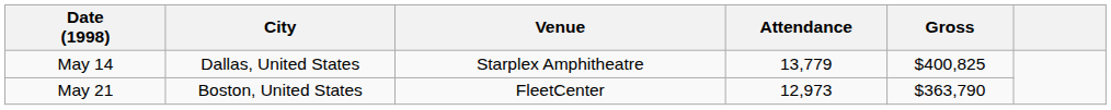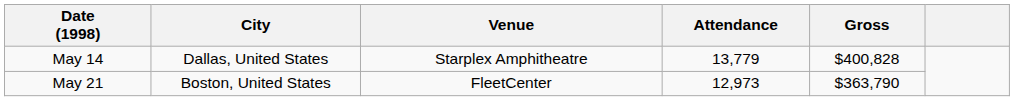May 14 | Gross: $400,825 -> $400,828
